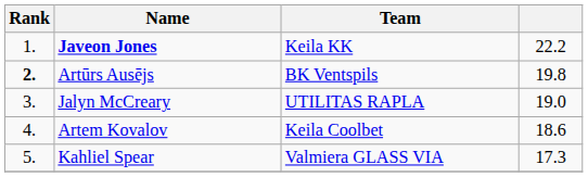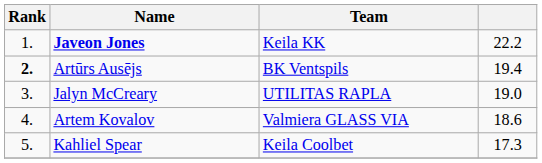Artūrs Ausējs | column 4: 19.8 -> 19.4
Artem Kovalov | Team: Keila Coolbet -> Valmiera GLASS VIA
Kahliel Spear | Team: Valmiera GLASS VIA -> Keila Coolbet
